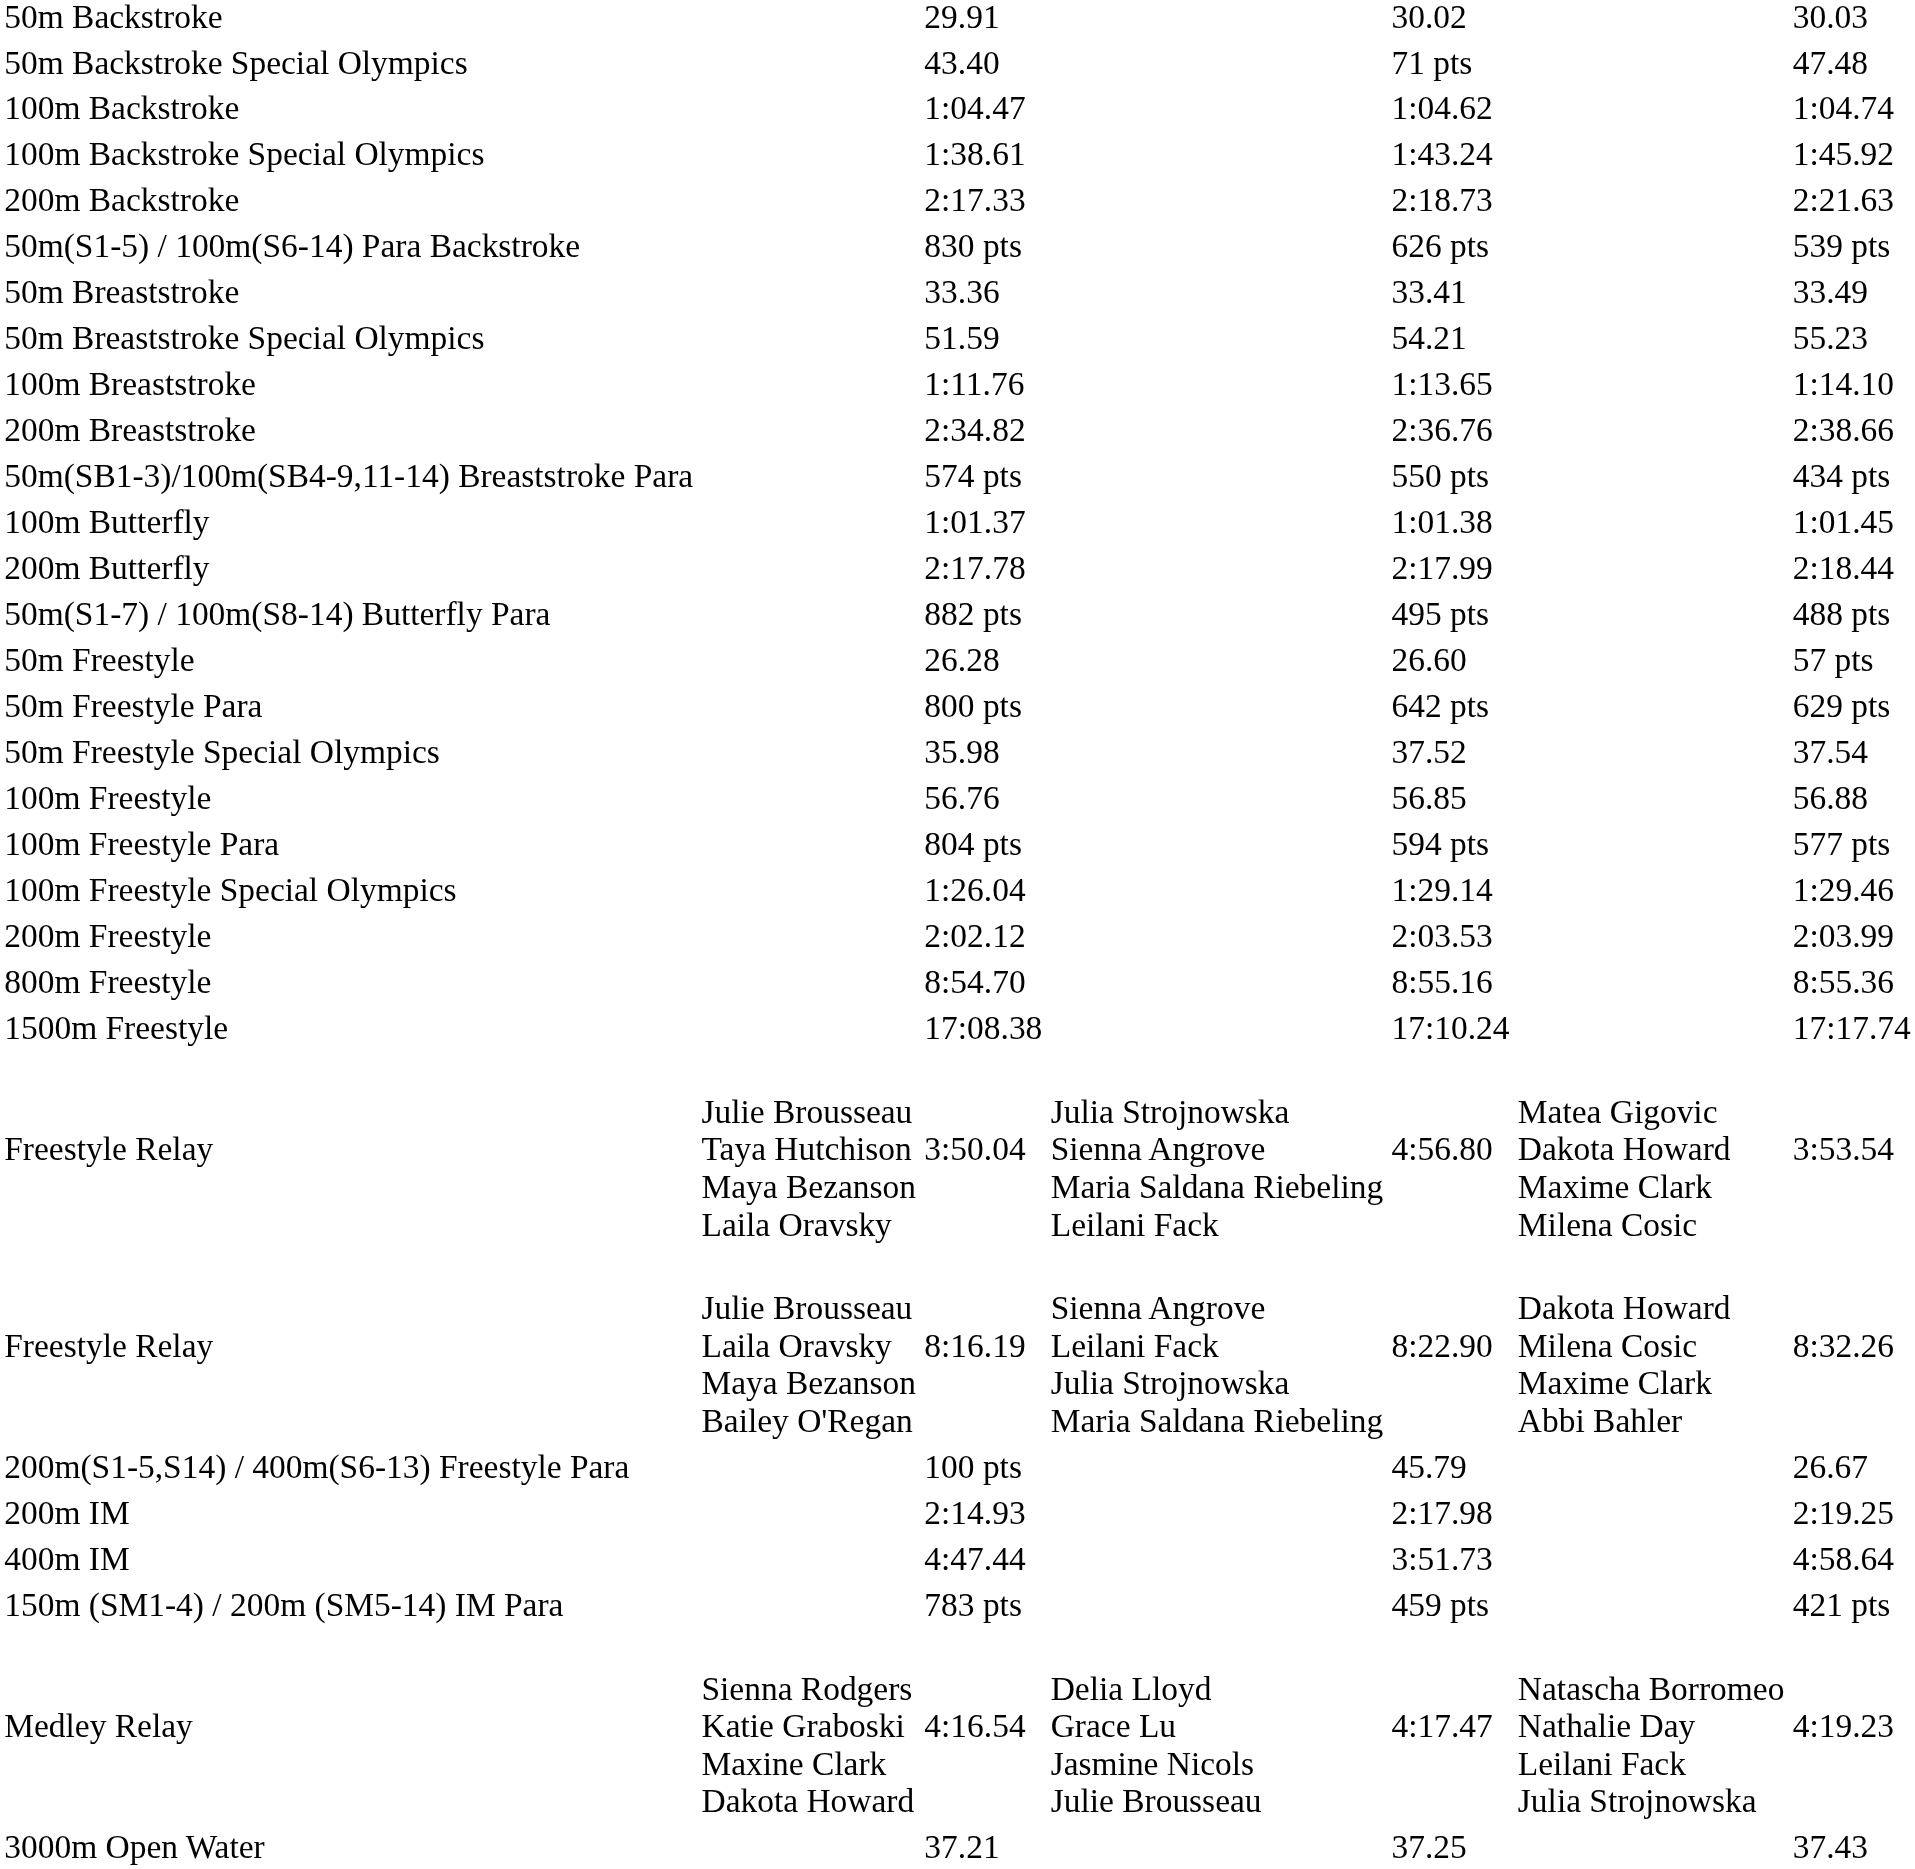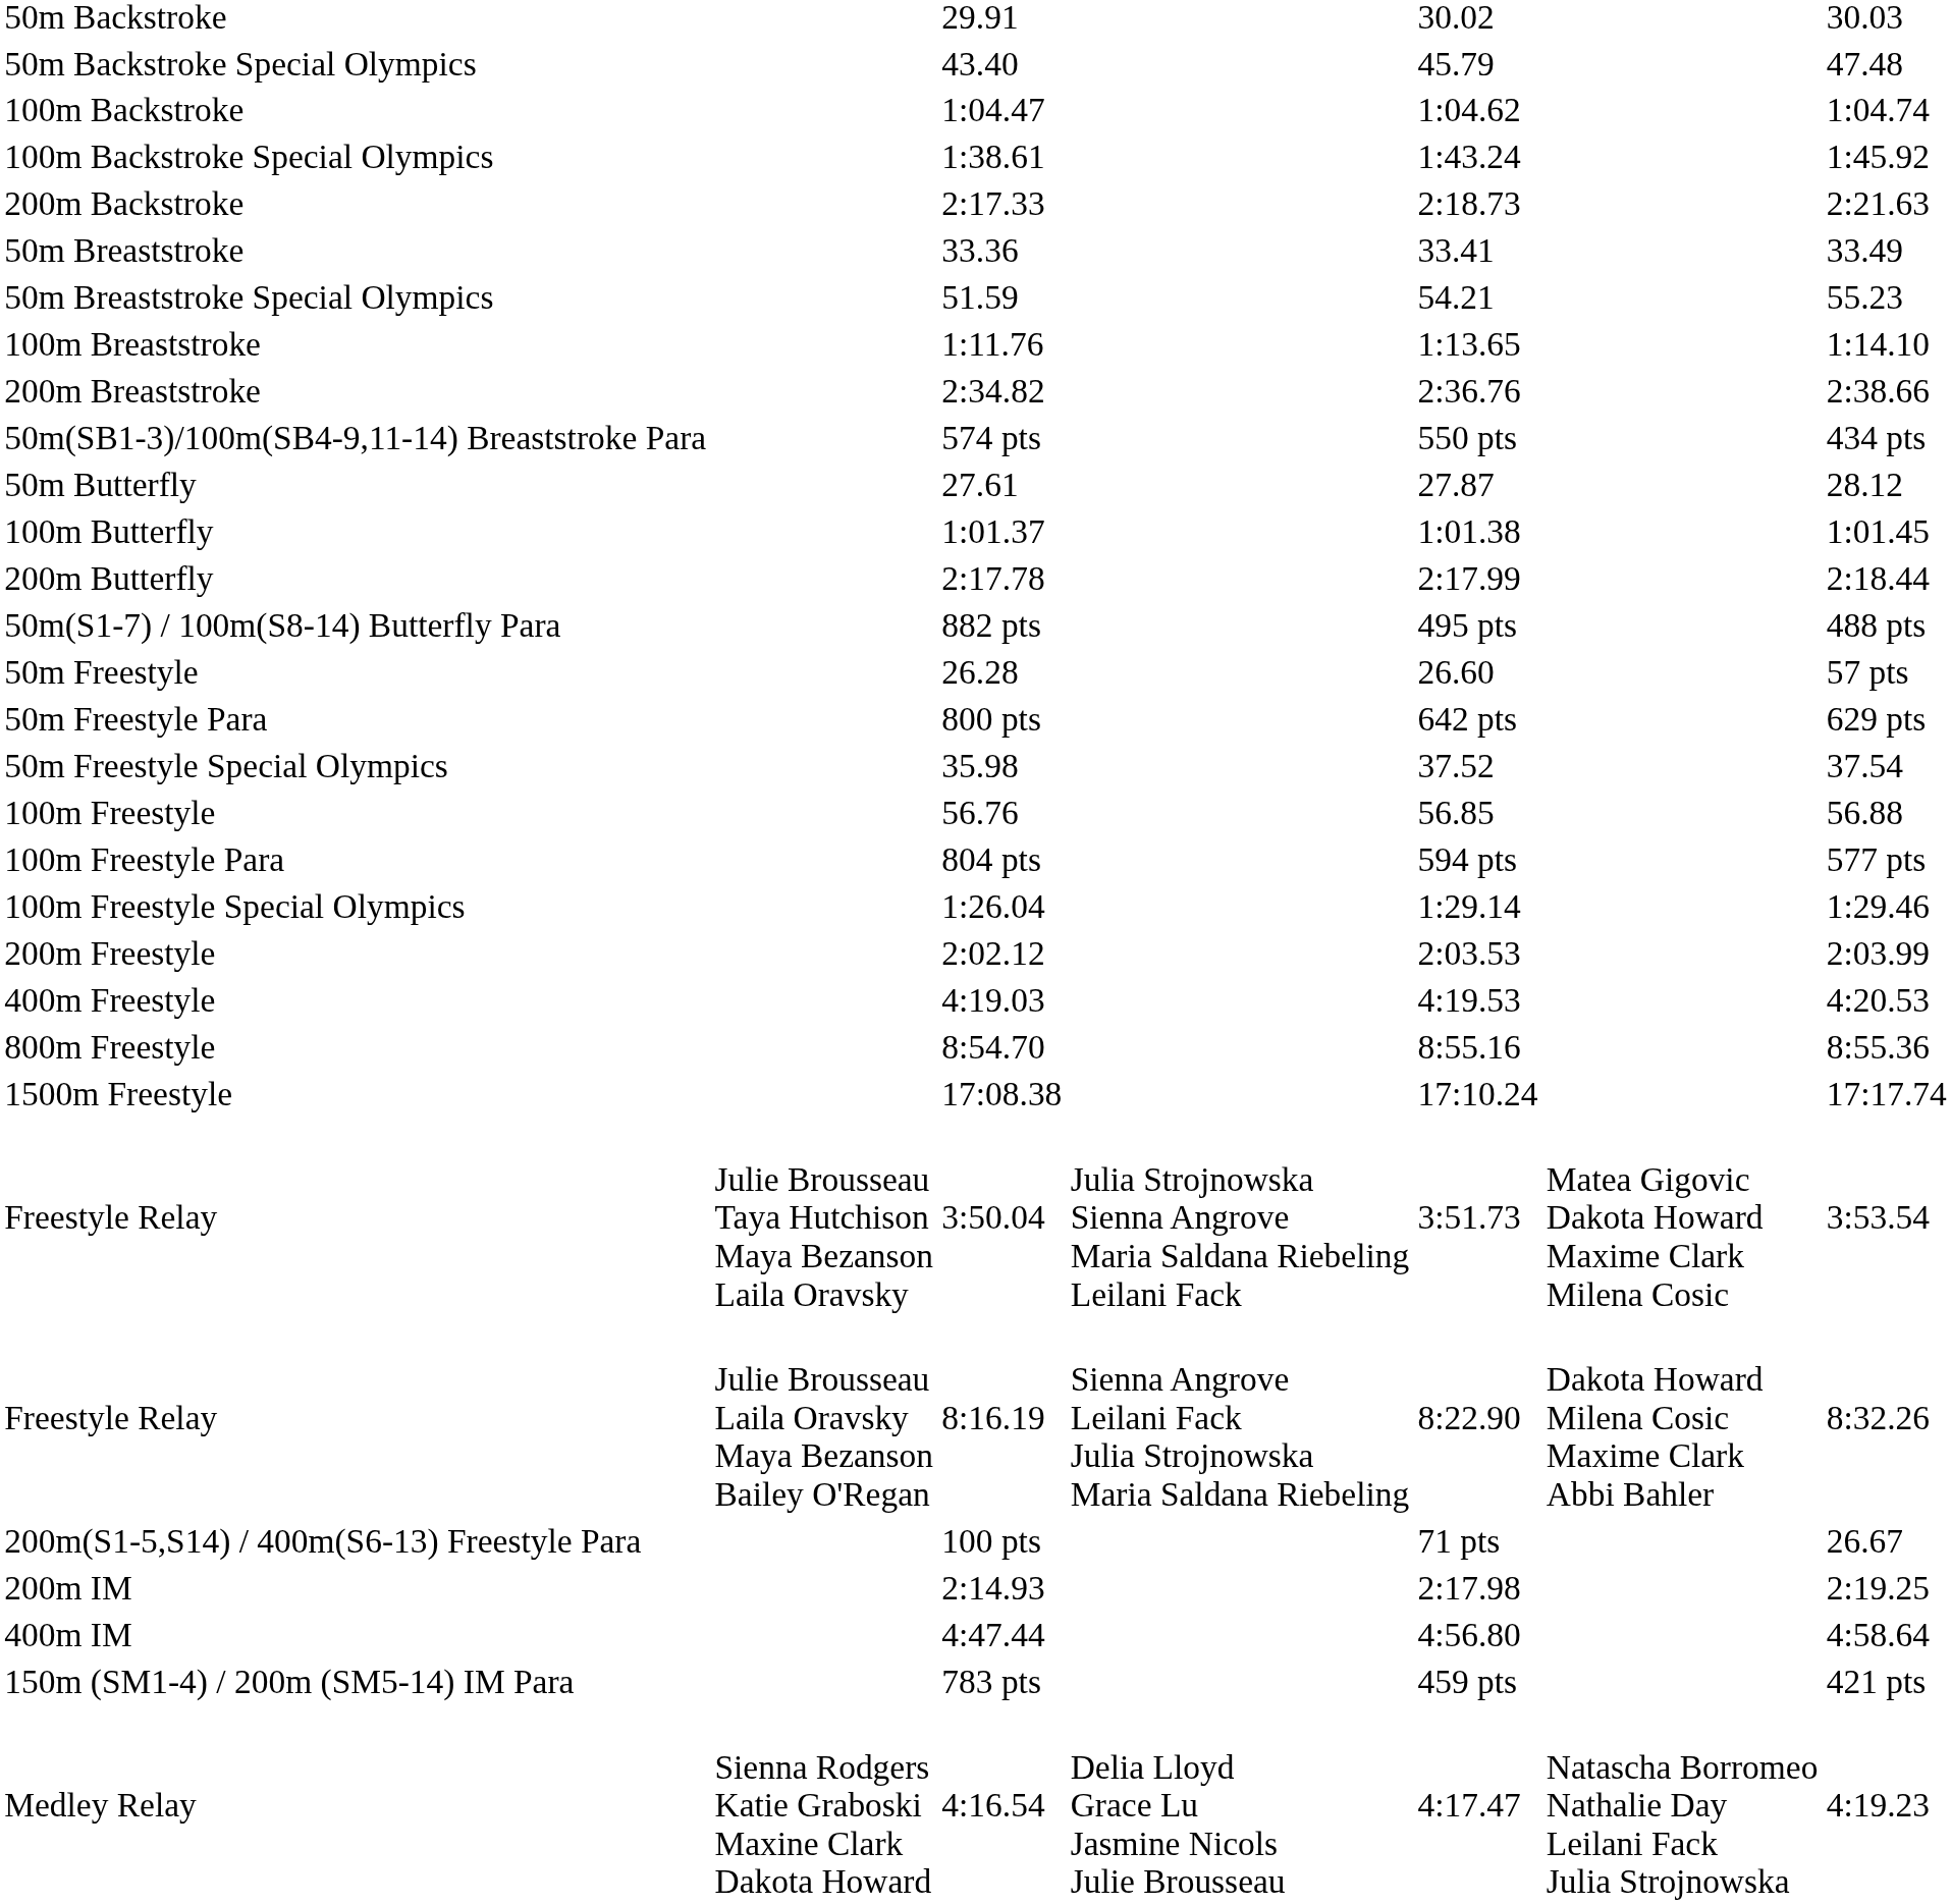50m Backstroke Special Olympics | column 5: 71 pts -> 45.79
- row: 50m(S1-5) / 100m(S6-14) Para Backstroke | 830 pts | 626 pts | 539 pts
+ row: 50m Butterfly | 27.61 | 27.87 | 28.12
+ row: 400m Freestyle | 4:19.03 | 4:19.53 | 4:20.53
Freestyle Relay / 3:50.04 | column 5: 4:56.80 -> 3:51.73
200m(S1-5,S14) / 400m(S6-13) Freestyle Para | column 5: 45.79 -> 71 pts
400m IM | column 5: 3:51.73 -> 4:56.80
- row: 3000m Open Water | 37.21 | 37.25 | 37.43
